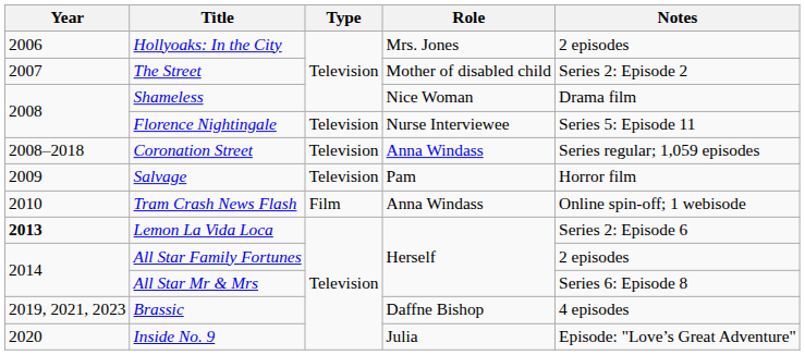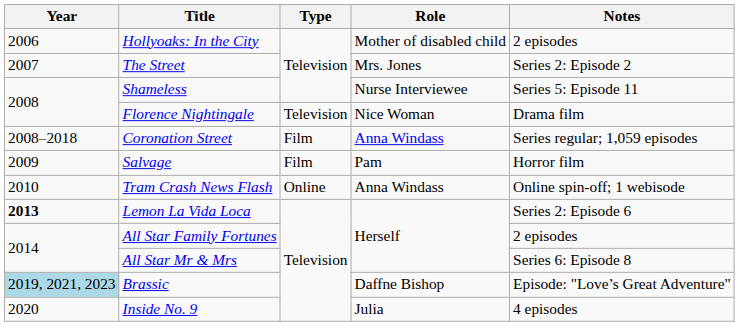Hollyoaks: In the City | Role: Mrs. Jones -> Mother of disabled child
The Street | Role: Mother of disabled child -> Mrs. Jones
Shameless | Role: Nice Woman -> Nurse Interviewee
Shameless | Notes: Drama film -> Series 5: Episode 11
Florence Nightingale | Role: Nurse Interviewee -> Nice Woman
Florence Nightingale | Notes: Series 5: Episode 11 -> Drama film
Coronation Street | Type: Television -> Film
Salvage | Type: Television -> Film
Tram Crash News Flash | Type: Film -> Online
Brassic | Year: no background -> lightblue background
Brassic | Notes: 4 episodes -> Episode: "Love’s Great Adventure"
Inside No. 9 | Notes: Episode: "Love’s Great Adventure" -> 4 episodes
